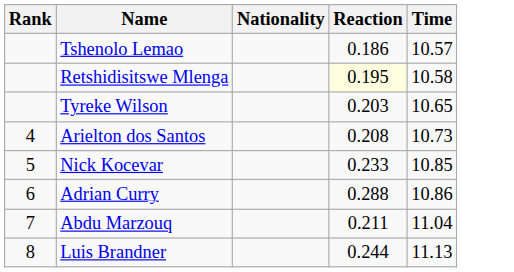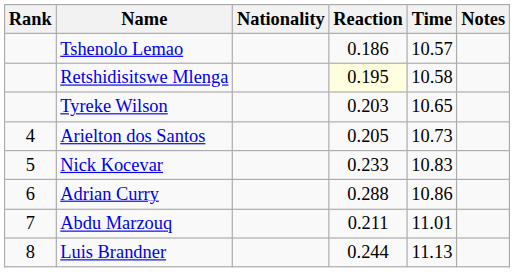+ column: Notes
Arielton dos Santos | Reaction: 0.208 -> 0.205
Nick Kocevar | Time: 10.85 -> 10.83
Abdu Marzouq | Time: 11.04 -> 11.01
